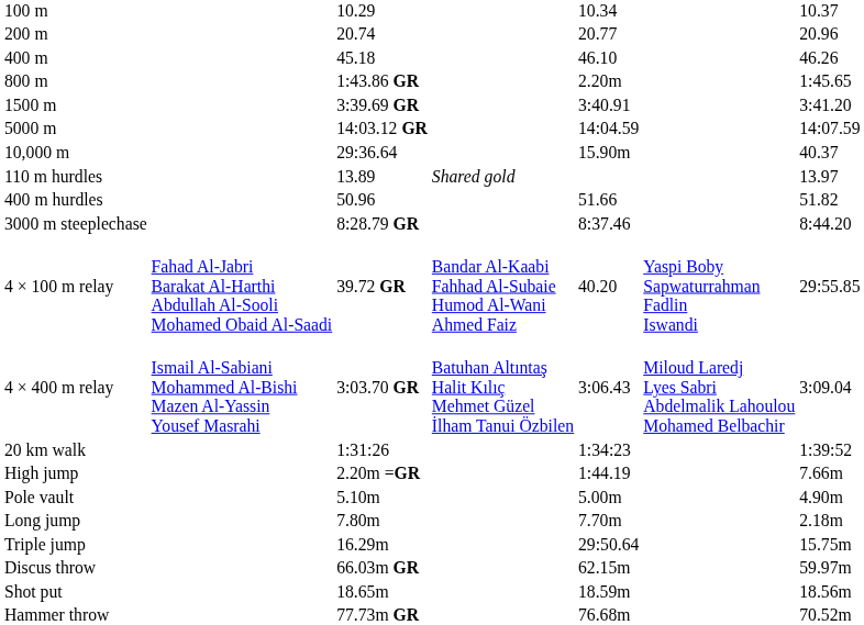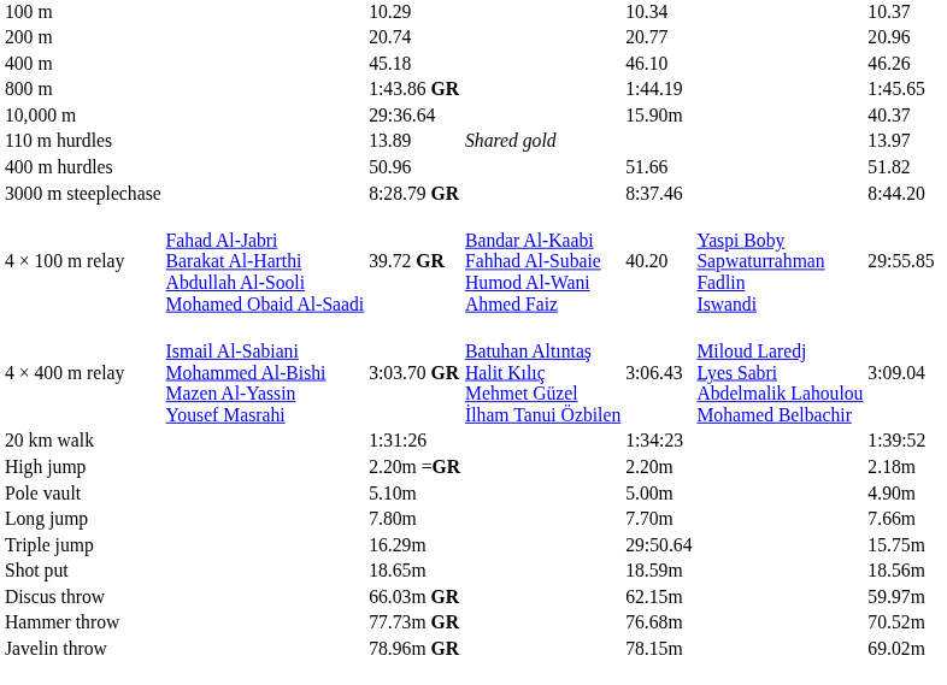800 m | column 5: 2.20m -> 1:44.19
- row: 1500 m | 3:39.69 GR | 3:40.91 | 3:41.20
- row: 5000 m | 14:03.12 GR | 14:04.59 | 14:07.59
High jump | column 5: 1:44.19 -> 2.20m
High jump | column 7: 7.66m -> 2.18m
Long jump | column 7: 2.18m -> 7.66m
rows swapped: Shot put <-> Discus throw
+ row: Javelin throw | 78.96m GR | 78.15m | 69.02m
